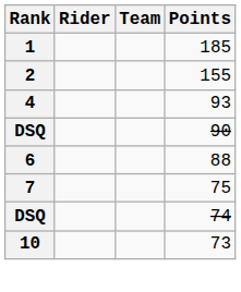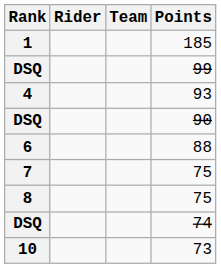- row: 2 | 155
+ row: DSQ | 99
+ row: 8 | 75
